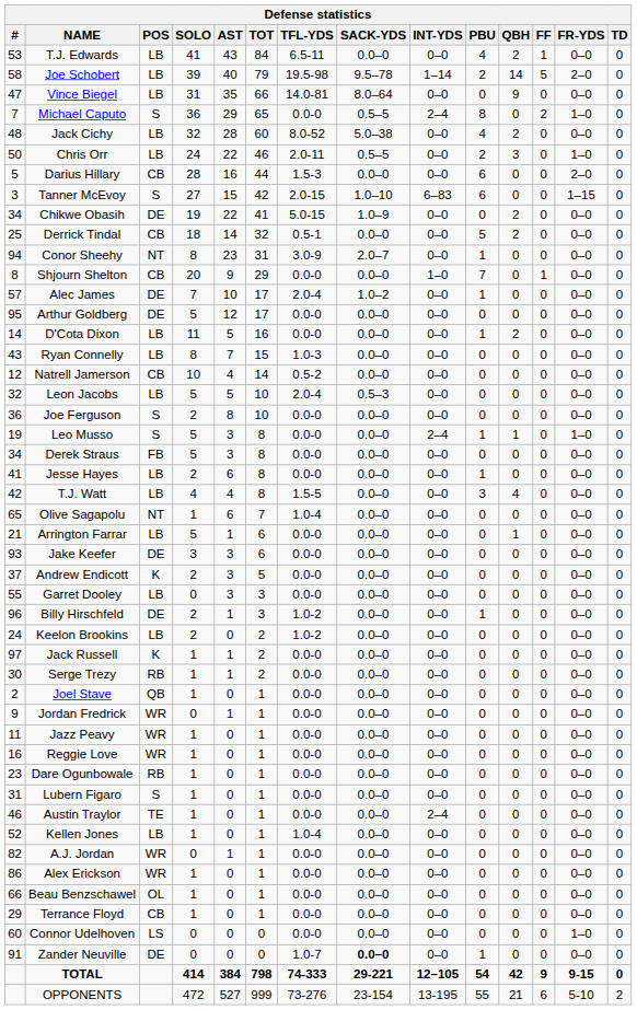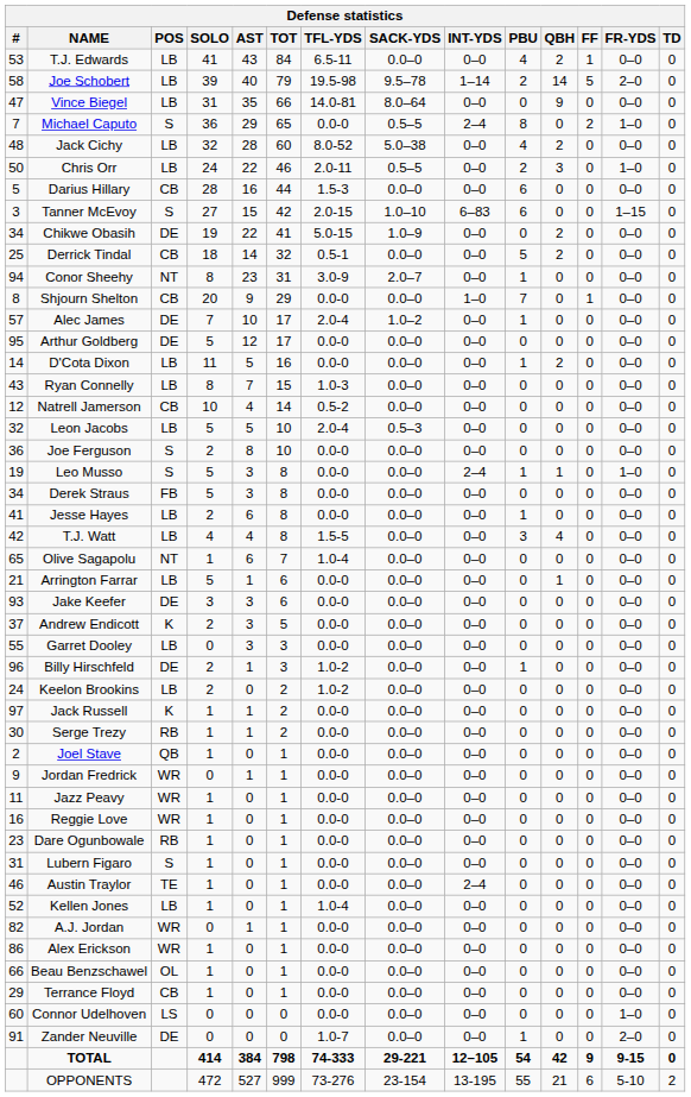Darius Hillary | FR-YDS: 2–0 -> 0–0
Zander Neuville | SACK-YDS: bold -> normal
Zander Neuville | FR-YDS: 0–0 -> 2–0
